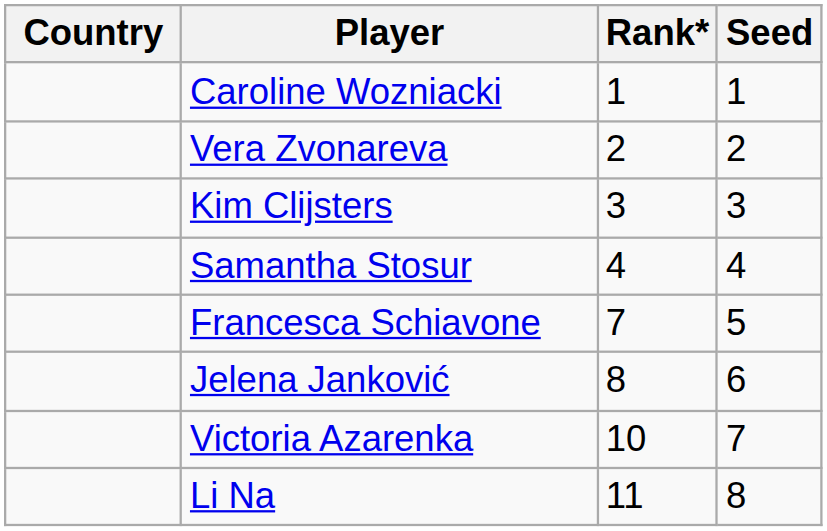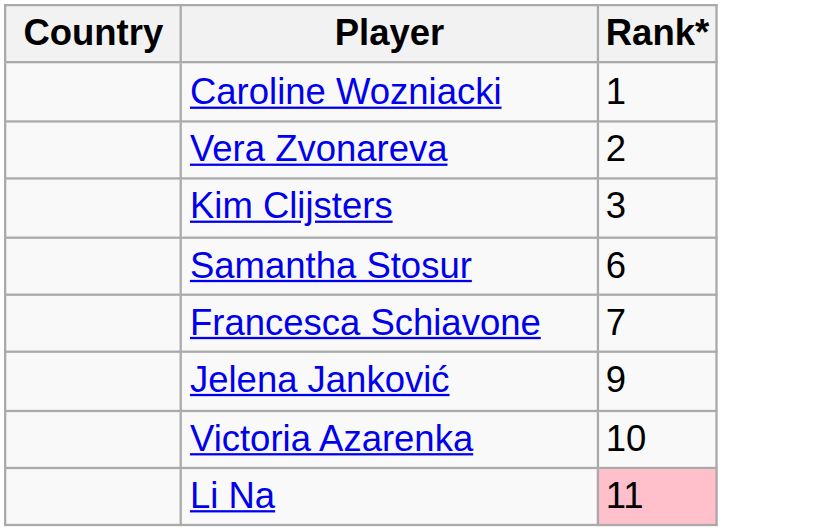- column: Seed | 1 | 2 | 3 | 4 | 5 | 6 | 7 | 8
Samantha Stosur | Rank*: 4 -> 6
Jelena Janković | Rank*: 8 -> 9
Li Na | Rank*: no background -> pink background
